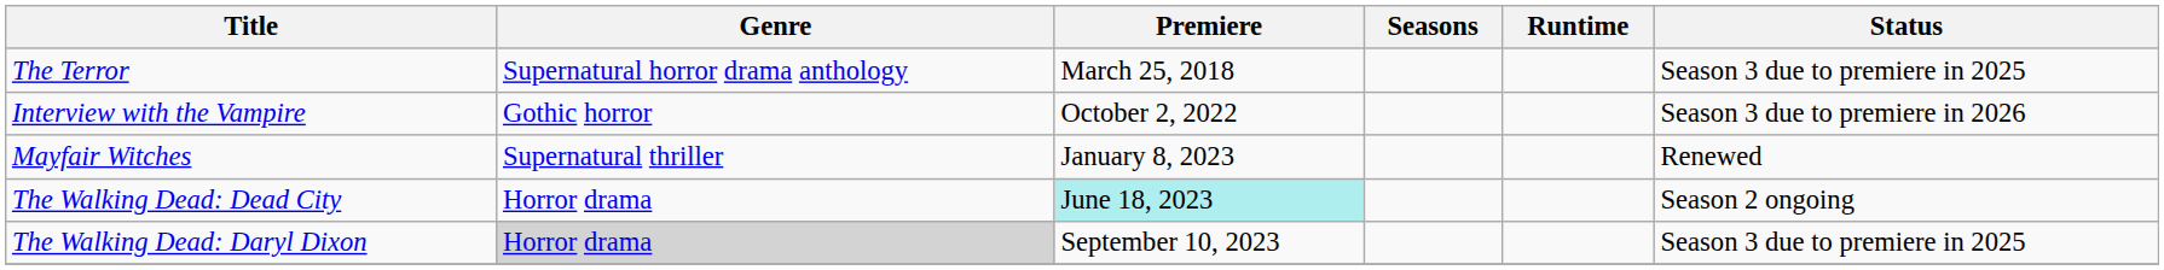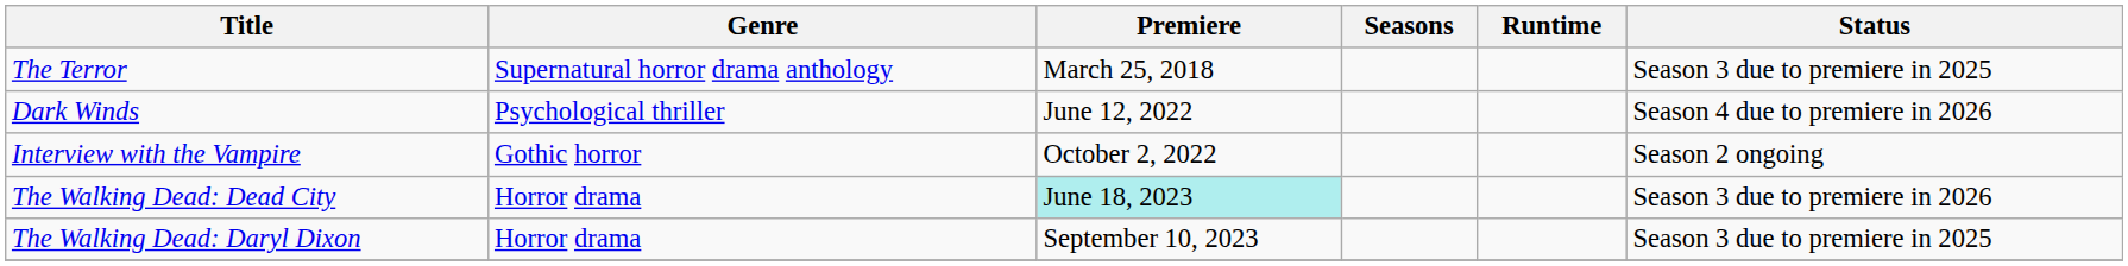+ row: Dark Winds | Psychological thriller | June 12, 2022 | Season 4 due to premiere in 2026
Interview with the Vampire | Status: Season 3 due to premiere in 2026 -> Season 2 ongoing
- row: Mayfair Witches | Supernatural thriller | January 8, 2023 | Renewed
The Walking Dead: Dead City | Status: Season 2 ongoing -> Season 3 due to premiere in 2026
The Walking Dead: Daryl Dixon | Genre: lightgrey background -> no background
